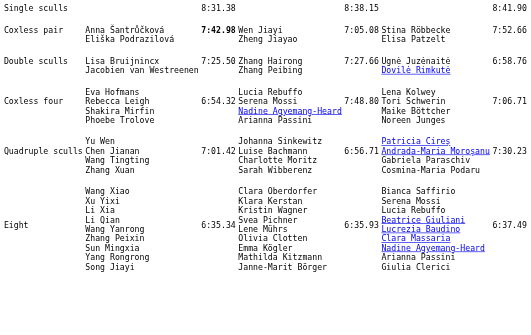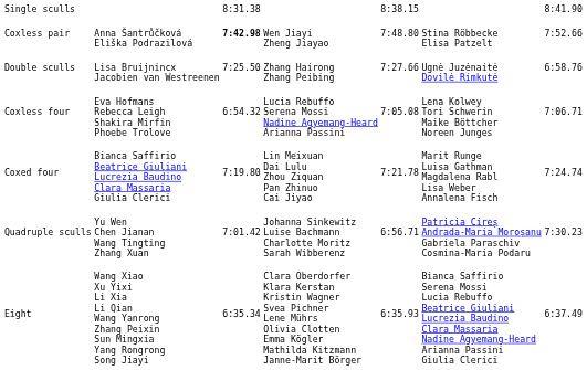Coxless pair | column 5: 7:05.08 -> 7:48.80
Coxless four | column 5: 7:48.80 -> 7:05.08
+ row: Coxed four | Bianca Saffirio Beatrice Giuliani Lucrezia Baudino Clara Massaria Giulia Clerici | 7:19.80 | Lin Meixuan Dai Lulu Zhou Ziquan Pan Zhinuo Cai Jiyao | 7:21.78 | Marit Runge Luisa Gathman Magdalena Rabl Lisa Weber Annalena Fisch | 7:24.74
